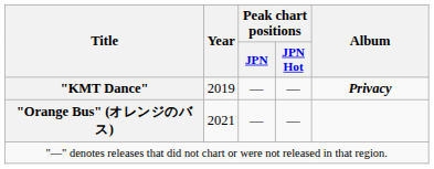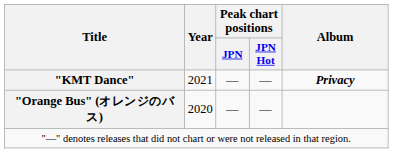"KMT Dance" | Year: 2019 -> 2021
"Orange Bus" (オレンジのバス) | Year: 2021 -> 2020
